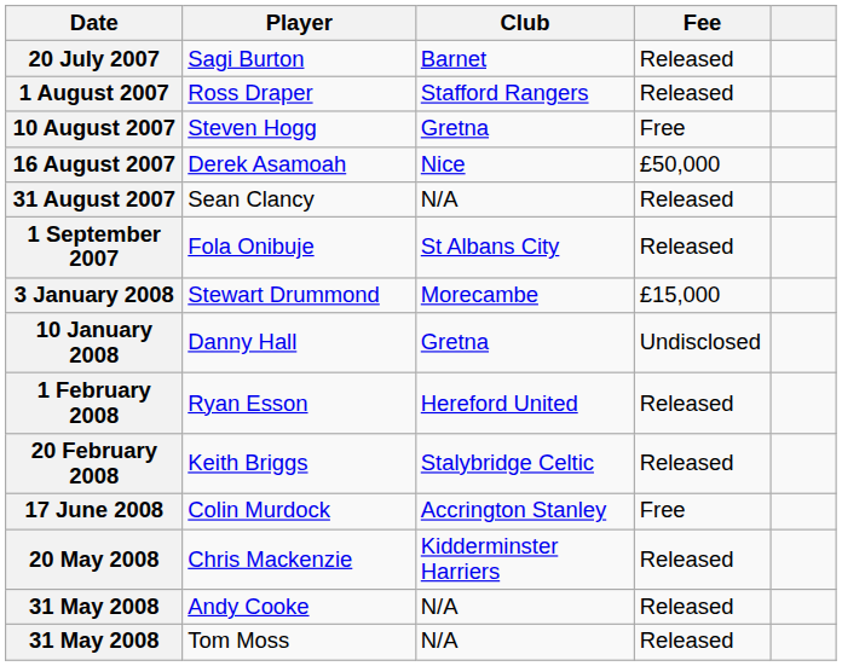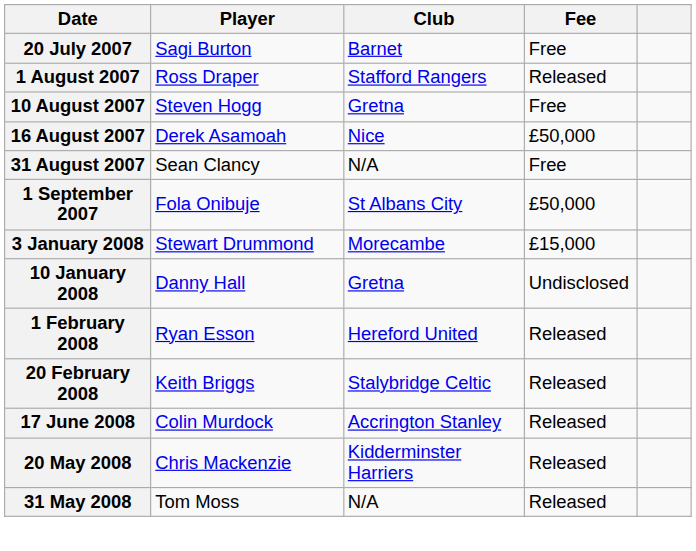20 July 2007 | Fee: Released -> Free
31 August 2007 | Fee: Released -> Free
1 September 2007 | Fee: Released -> £50,000
17 June 2008 | Fee: Free -> Released
- row: 31 May 2008 | Andy Cooke | N/A | Released
